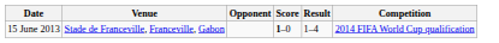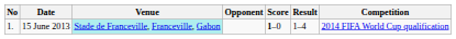+ column: No | 1.
15 June 2013 | Venue: no background -> paleturquoise background
